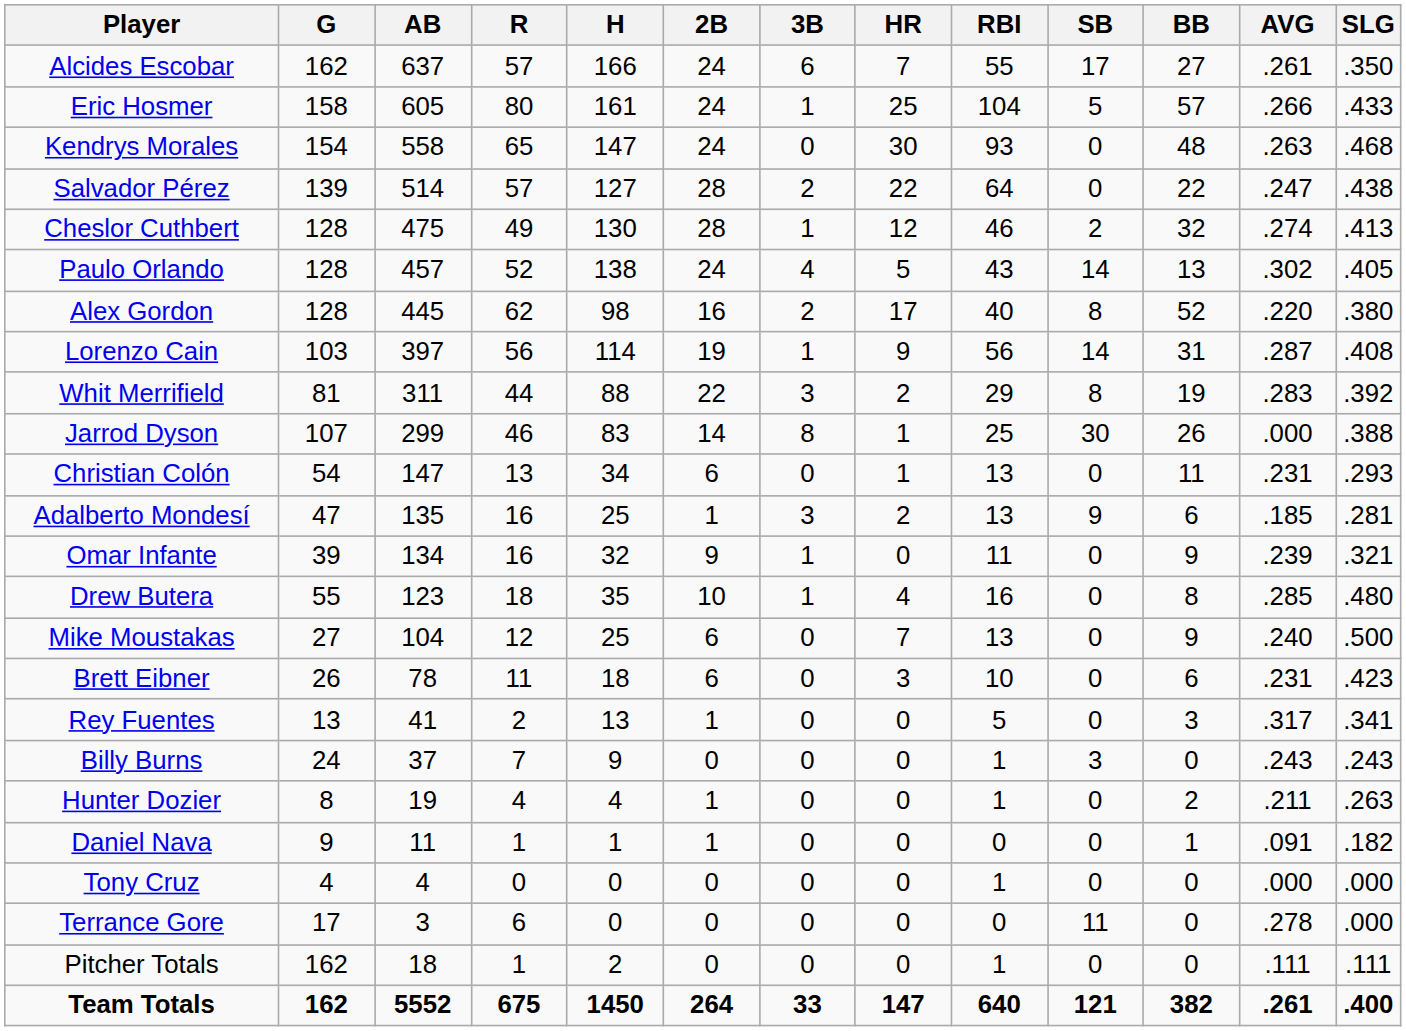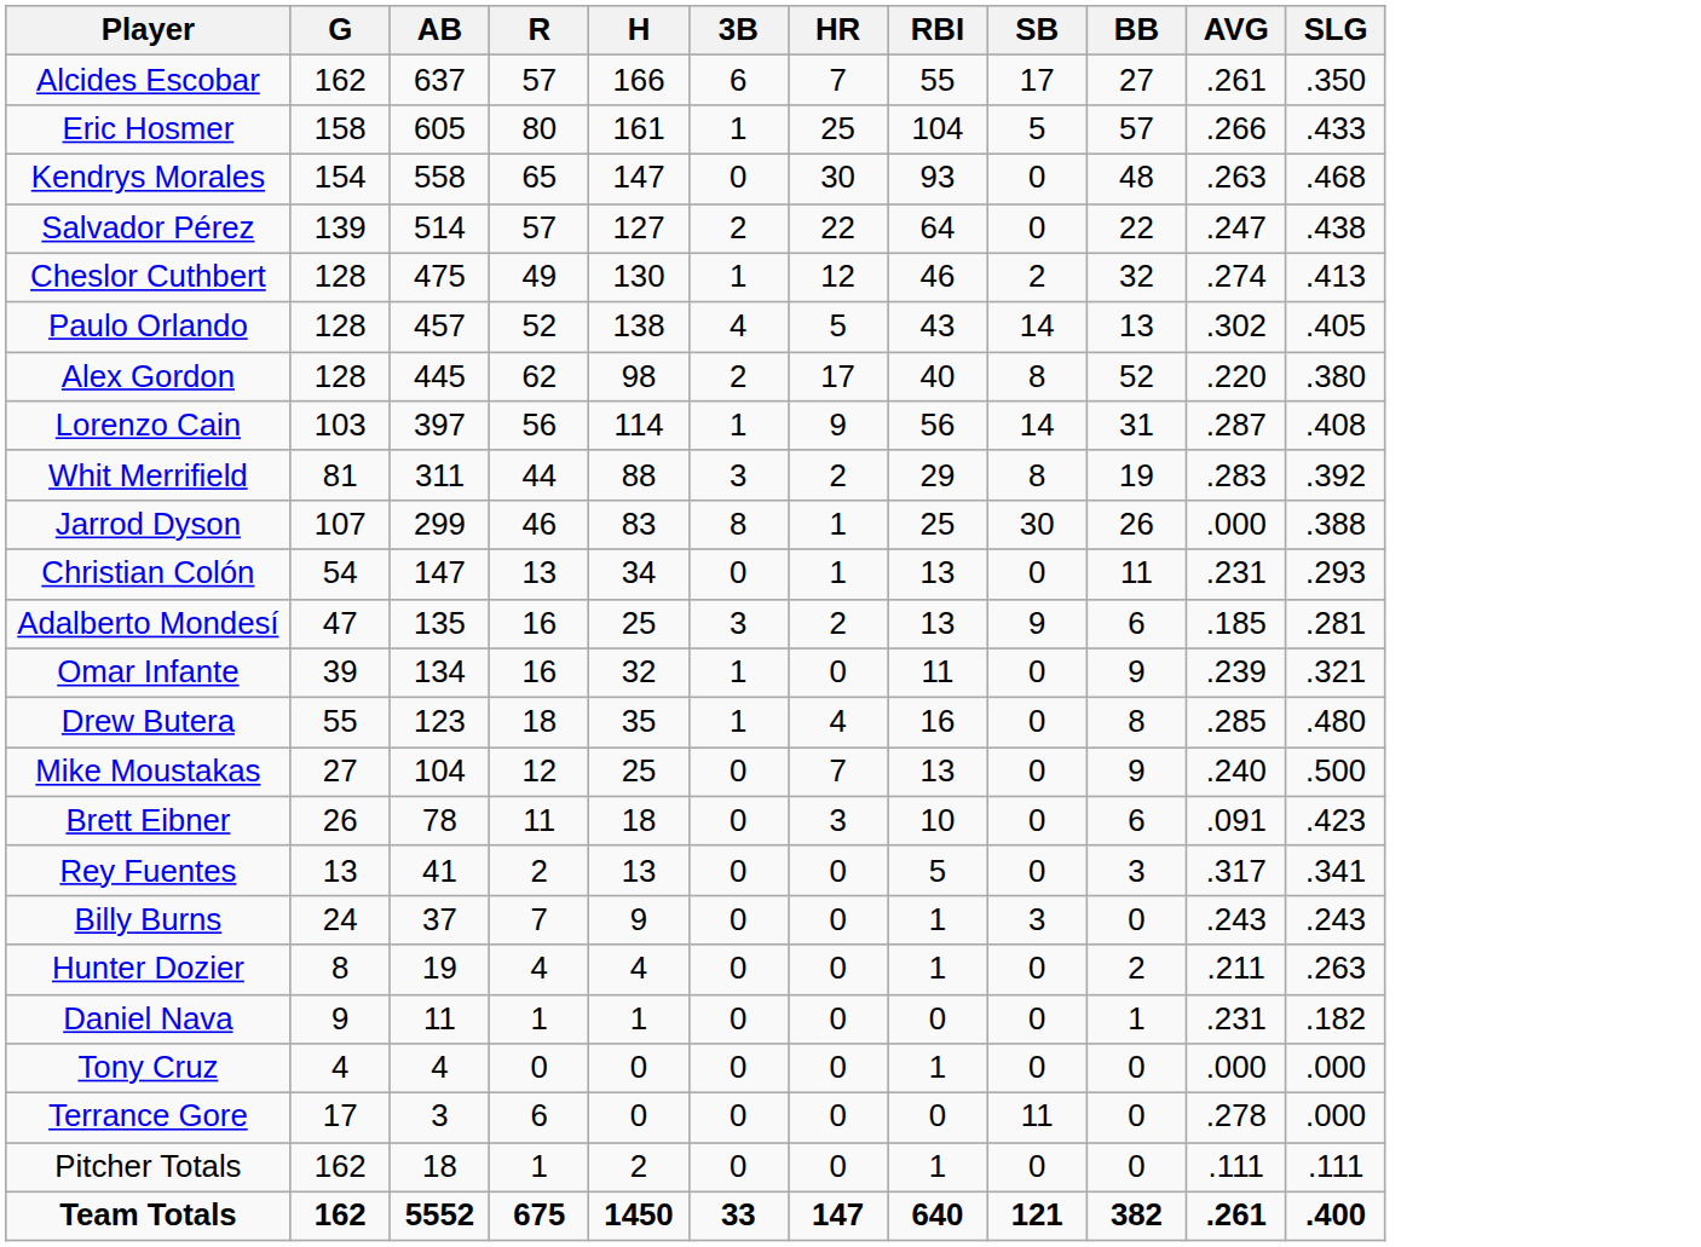- column: 2B | 24 | 24 | 24 | 28 | 28 | 24 | 16 | 19 | 22 | 14 | 6 | 1 | 9 | 10 | 6 | 6 | 1 | 0 | 1 | 1 | 0 | 0 | 0 | 264
Brett Eibner | AVG: .231 -> .091
Daniel Nava | AVG: .091 -> .231
